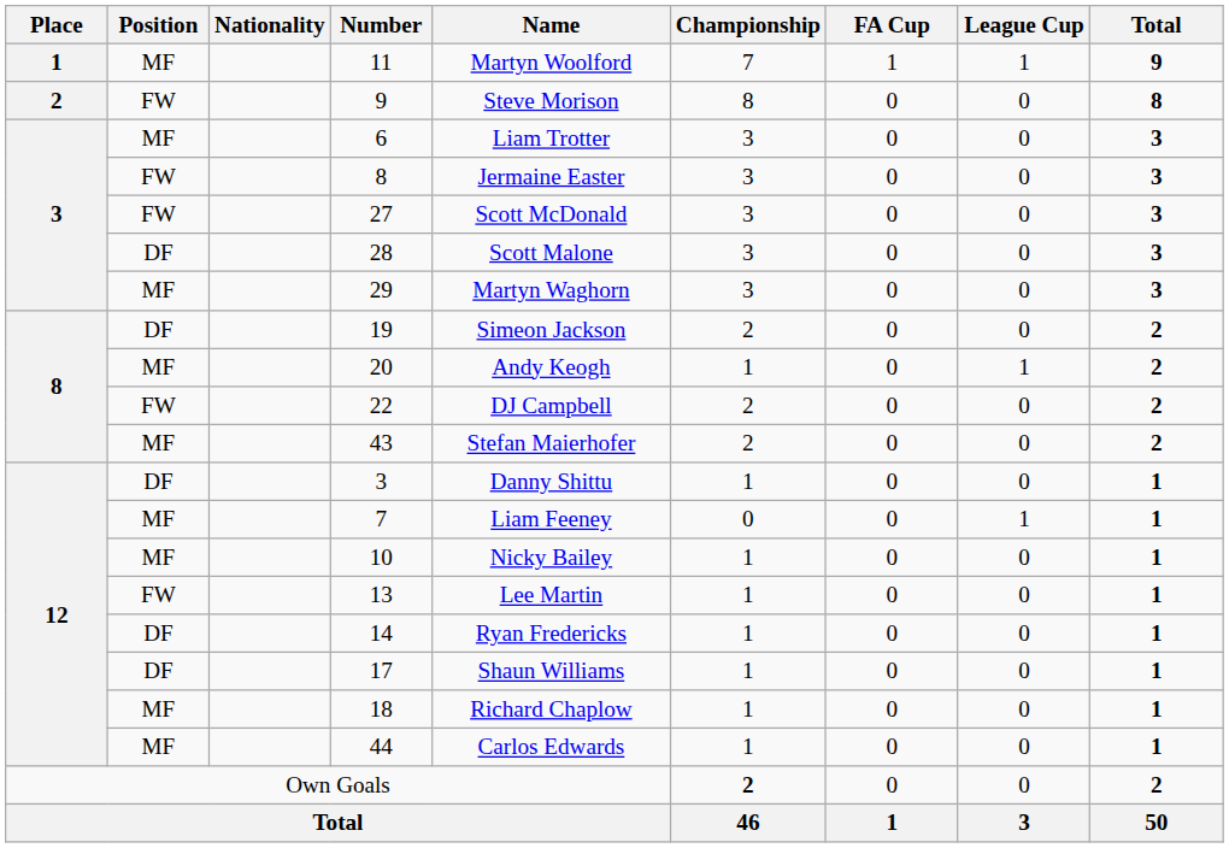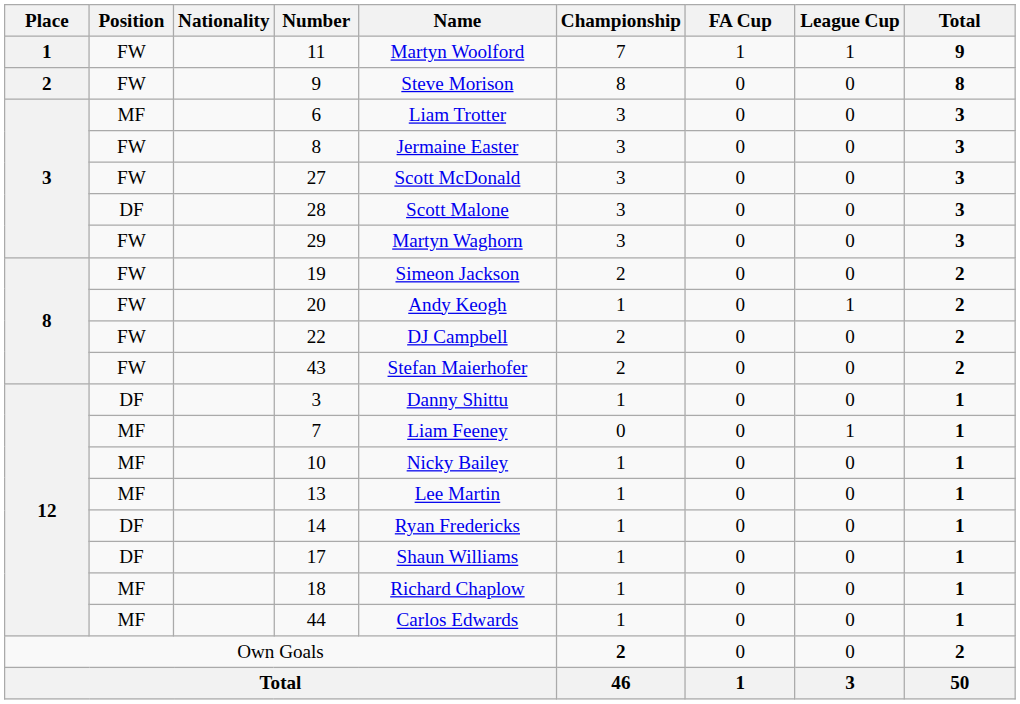11 | Position: MF -> FW
29 | Position: MF -> FW
19 | Position: DF -> FW
20 | Position: MF -> FW
43 | Position: MF -> FW
13 | Position: FW -> MF
